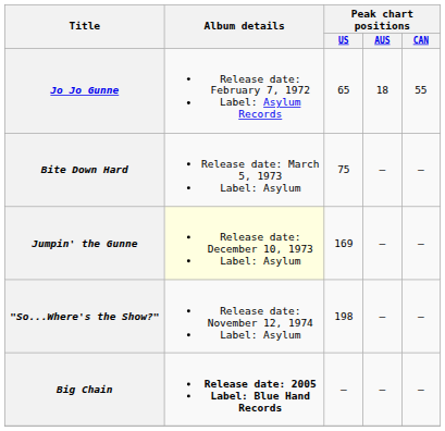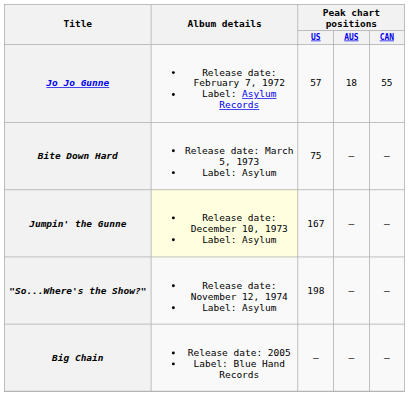Jo Jo Gunne | Peak chart positions / US: 65 -> 57
Jumpin' the Gunne | Peak chart positions / US: 169 -> 167
Big Chain | Album details: bold -> normal
